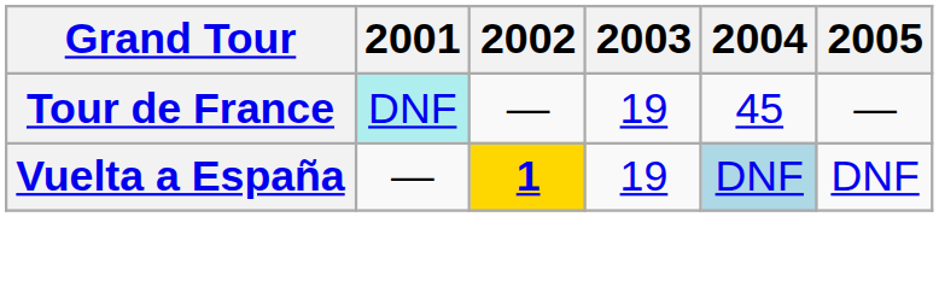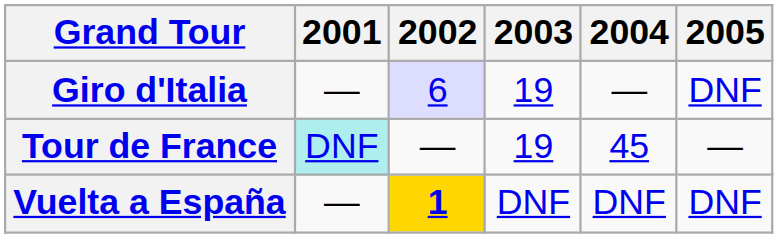+ row: Giro d'Italia | — | 6 | 19 | — | DNF
Vuelta a España | 2003: 19 -> DNF
Vuelta a España | 2004: lightblue background -> no background
